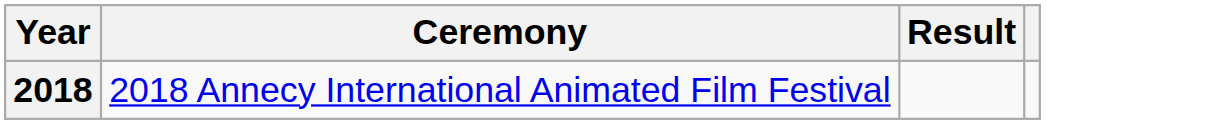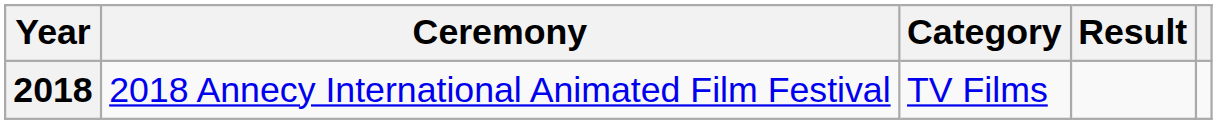+ column: Category | TV Films
